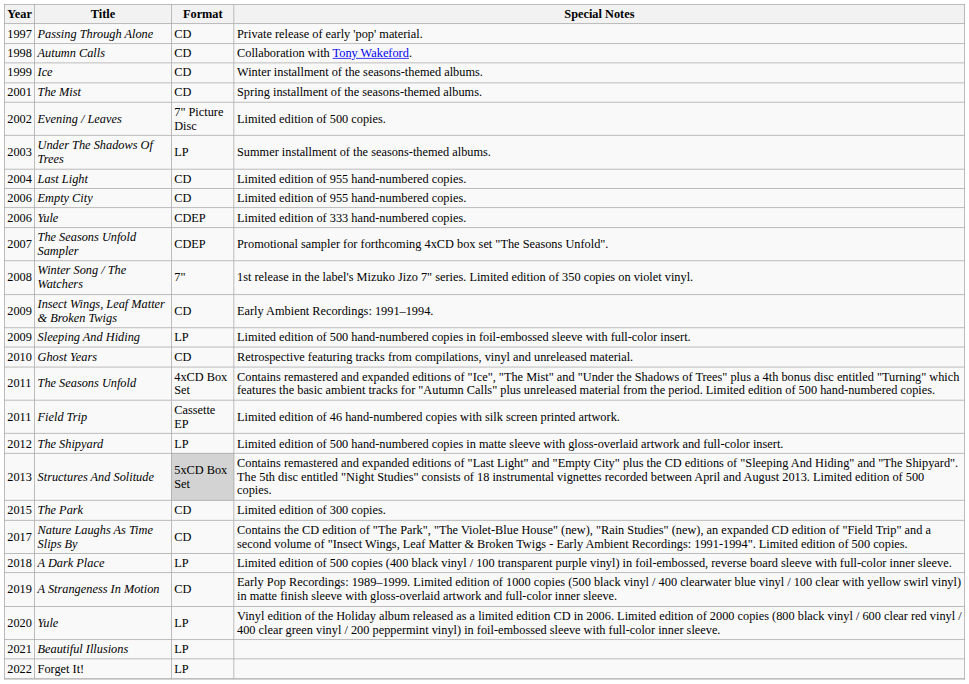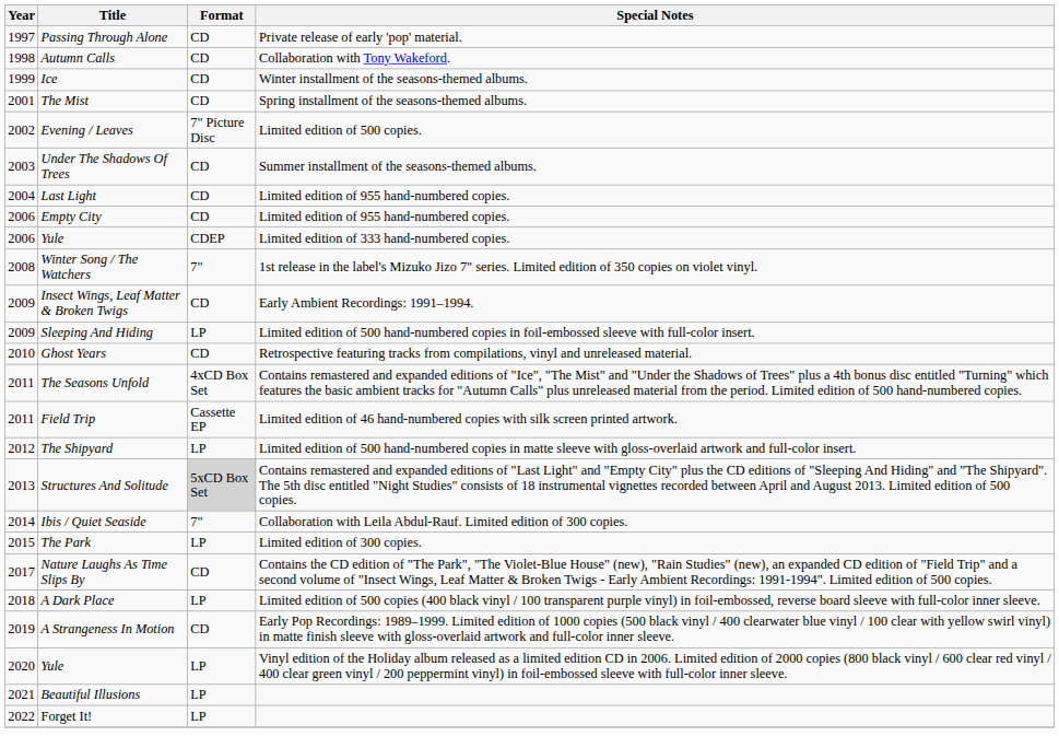Under The Shadows Of Trees | Format: LP -> CD
- row: 2007 | The Seasons Unfold Sampler | CDEP | Promotional sampler for forthcoming 4xCD box set "The Seasons Unfold".
+ row: 2014 | Ibis / Quiet Seaside | 7" | Collaboration with Leila Abdul-Rauf. Limited edition of 300 copies.
The Park | Format: CD -> LP
